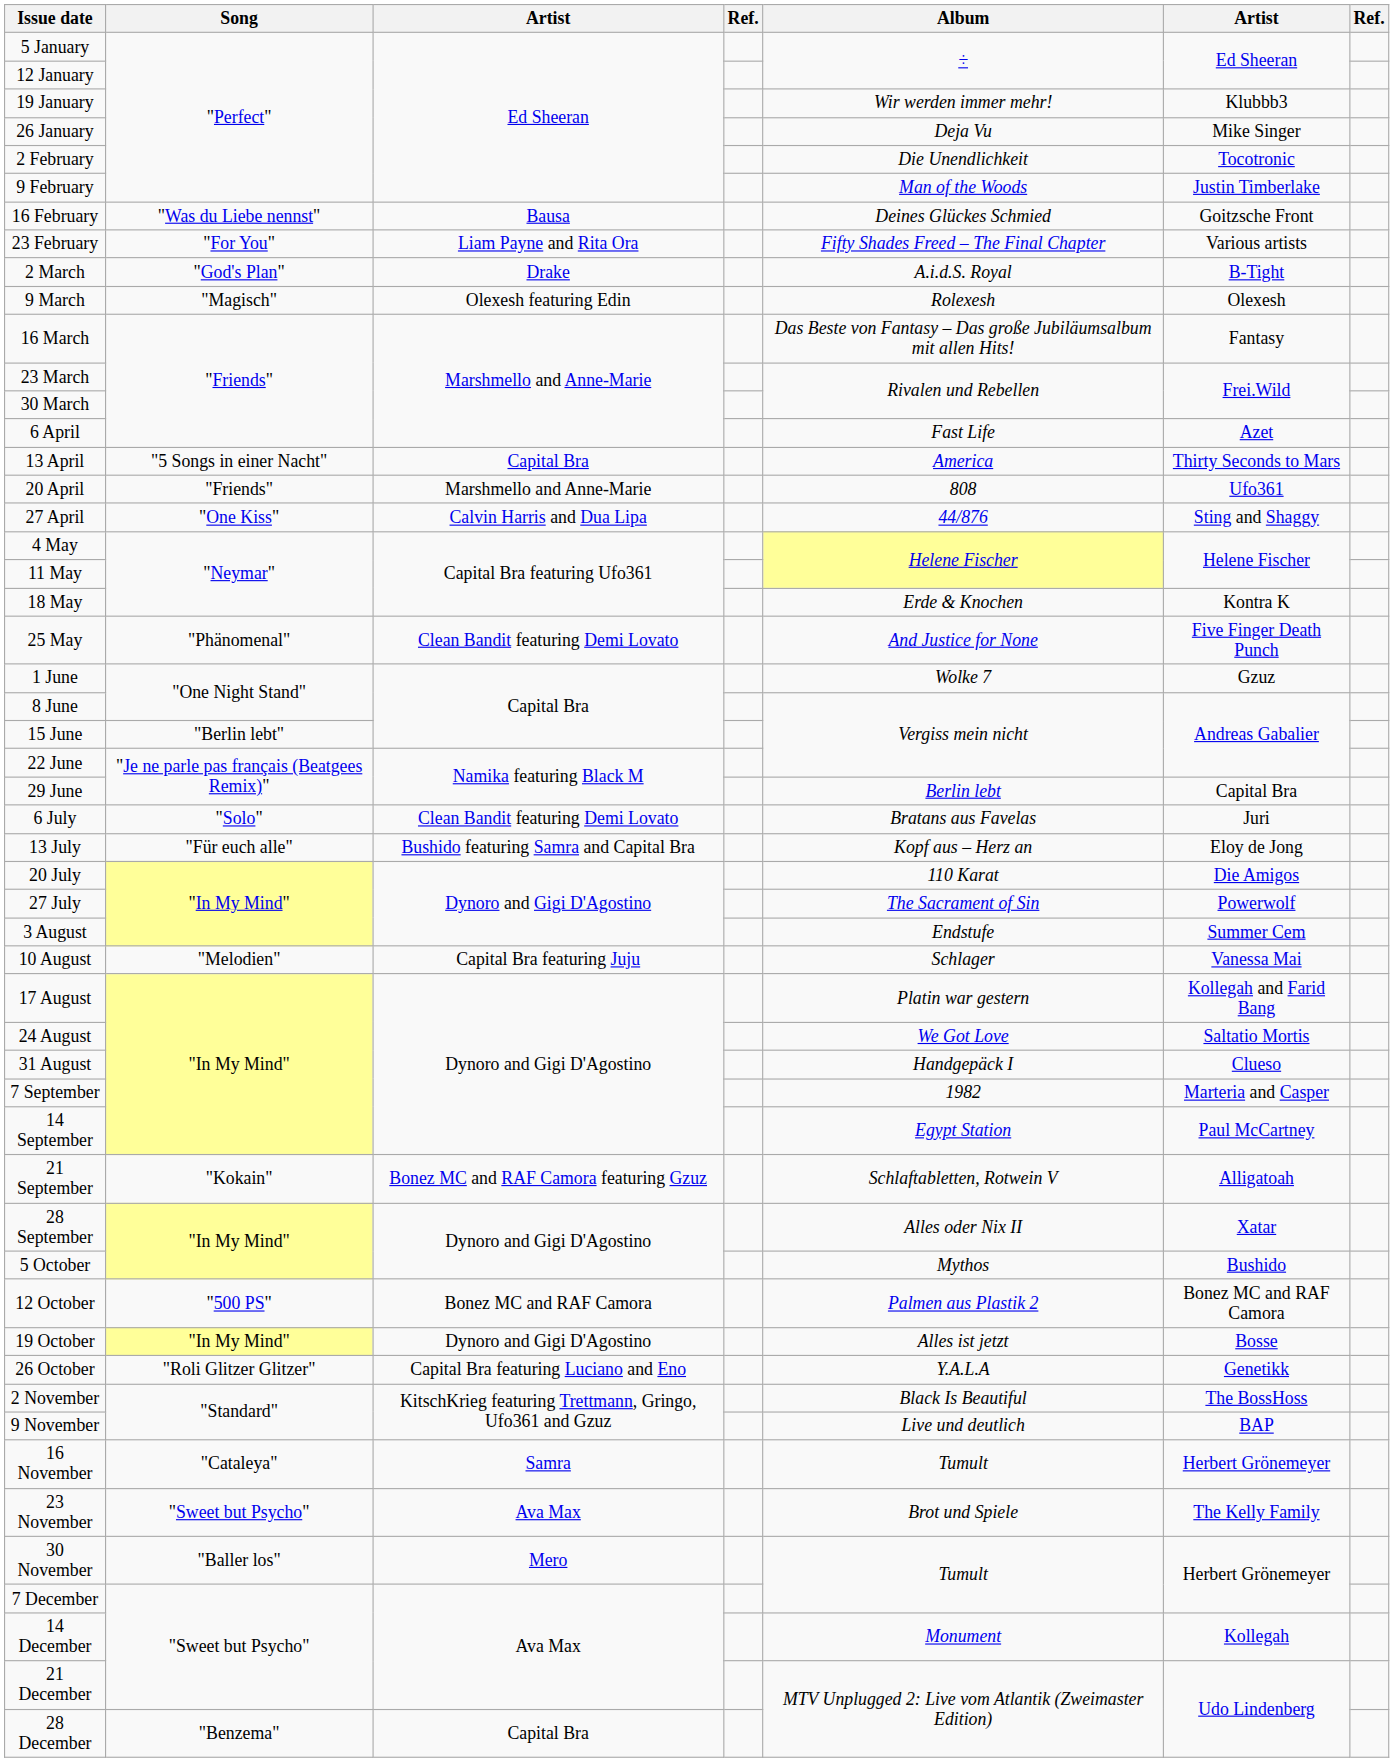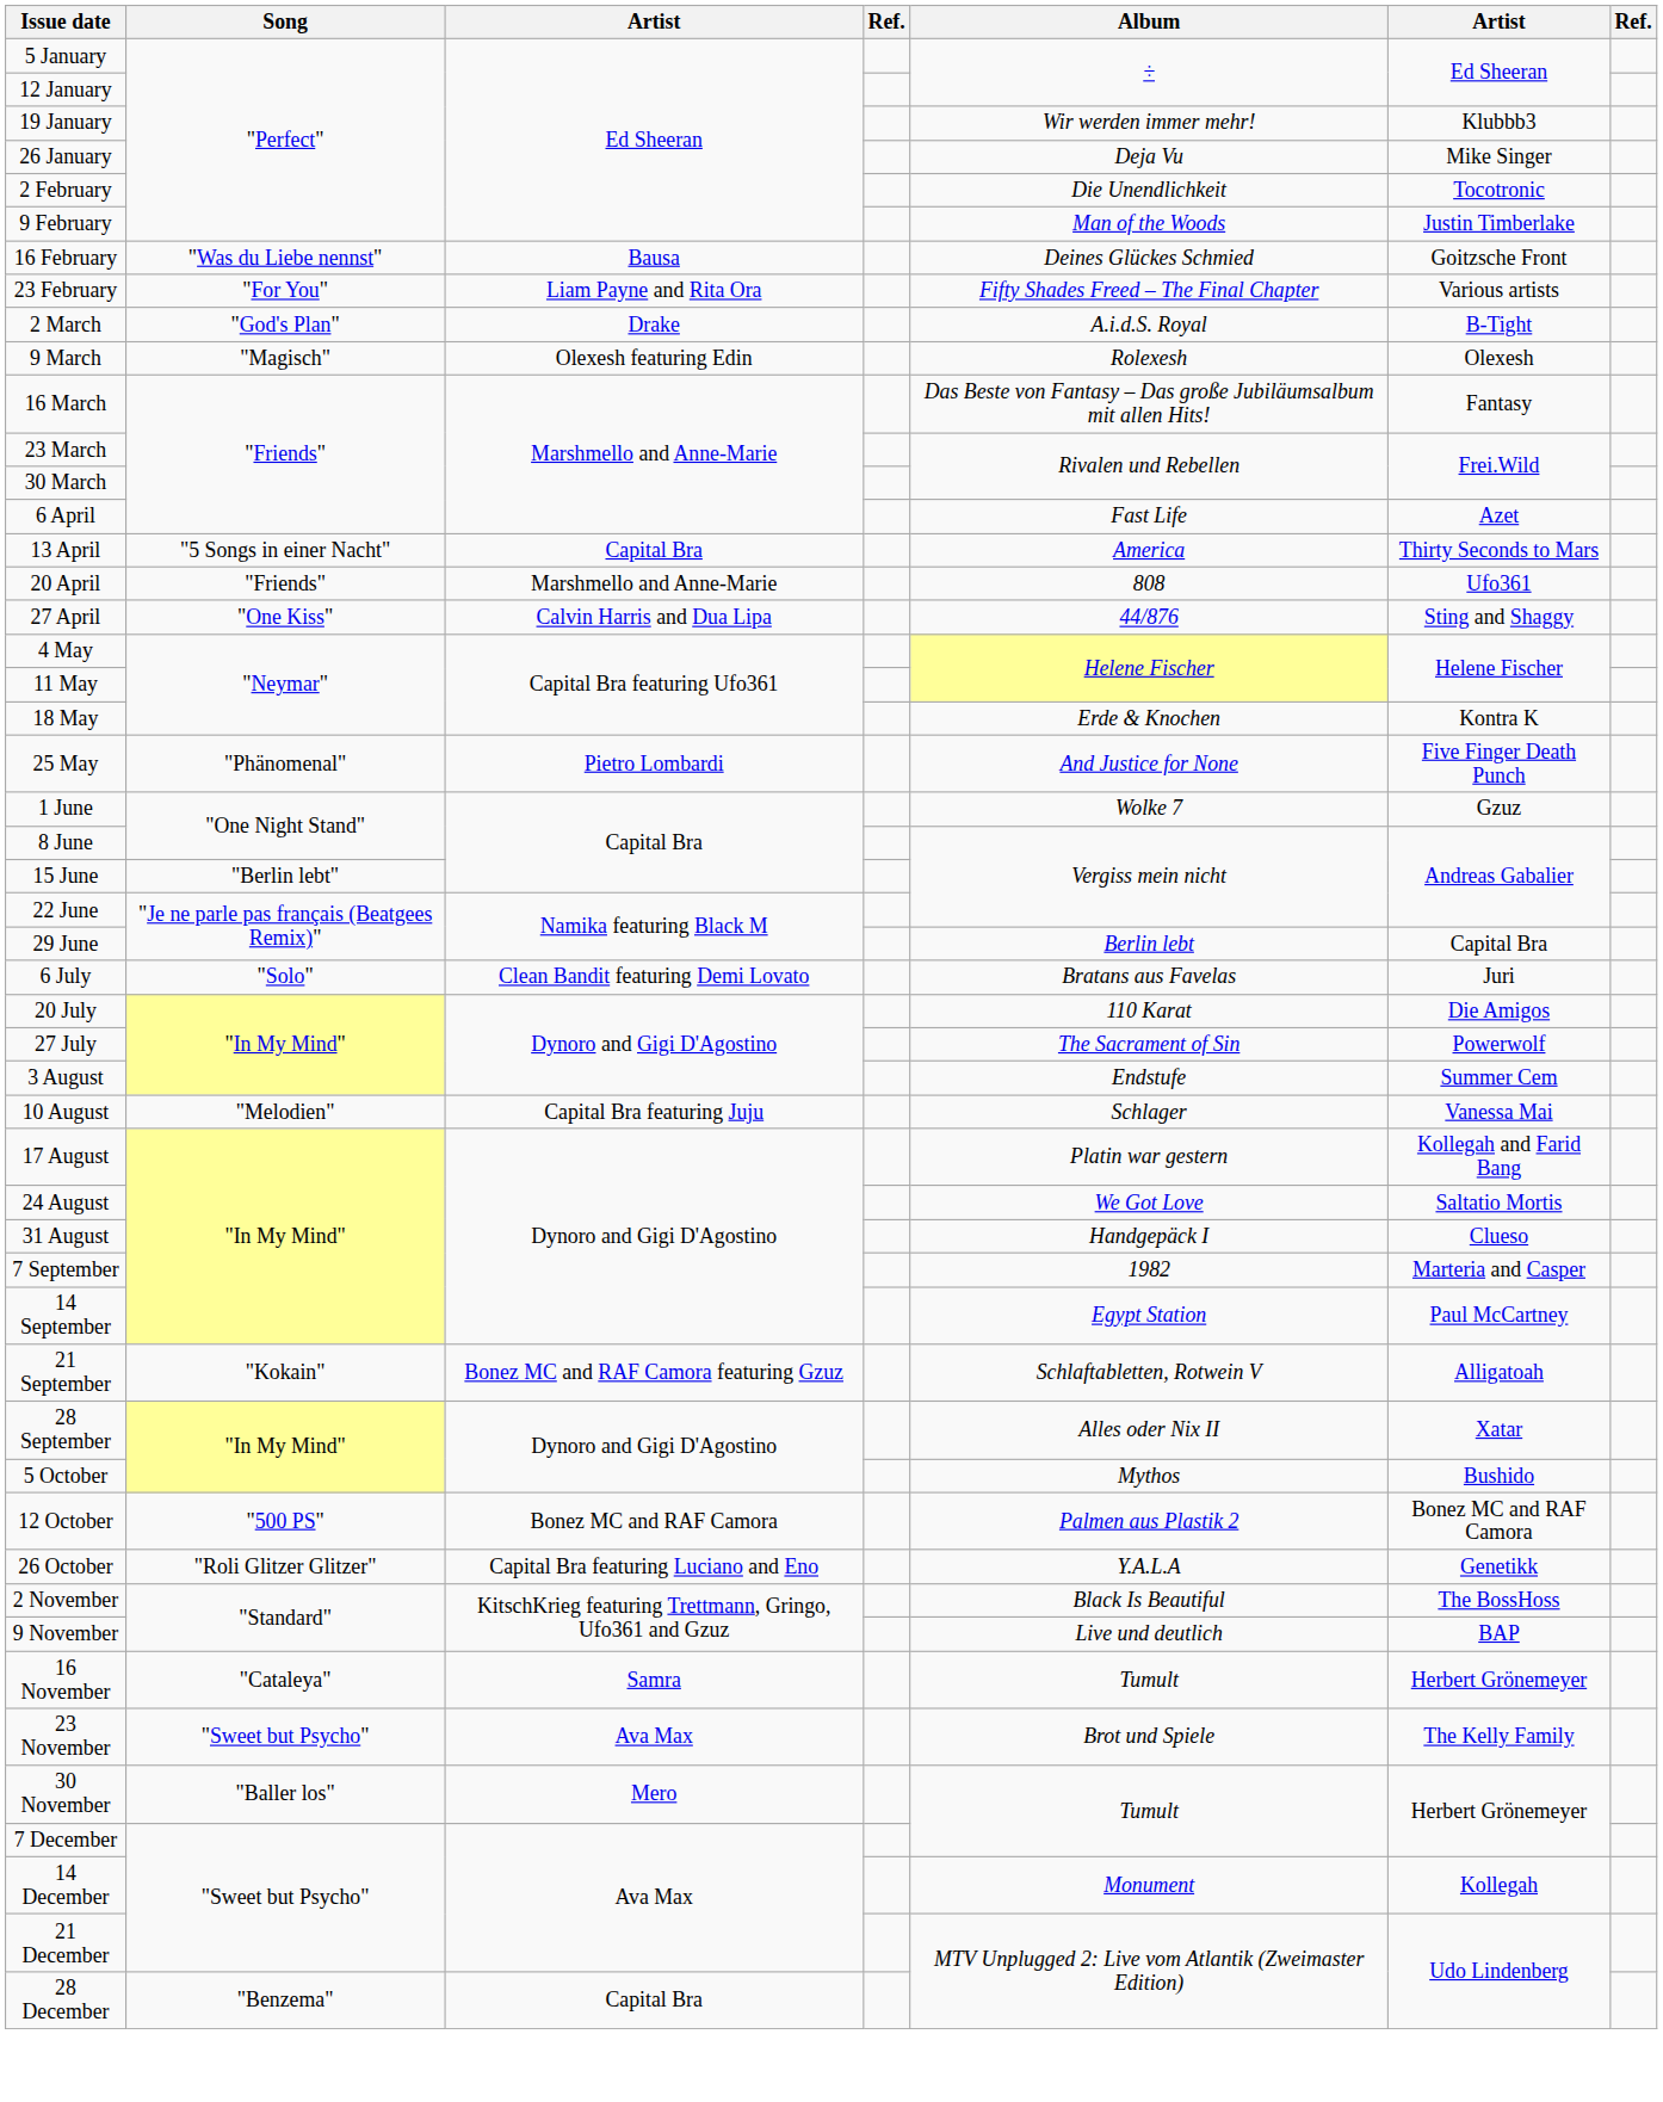25 May | column 3: Clean Bandit featuring Demi Lovato -> Pietro Lombardi
- row: 13 July | "Für euch alle" | Bushido featuring Samra and Capital Bra | Kopf aus – Herz an | Eloy de Jong
- row: 19 October | "In My Mind" | Dynoro and Gigi D'Agostino | Alles ist jetzt | Bosse
